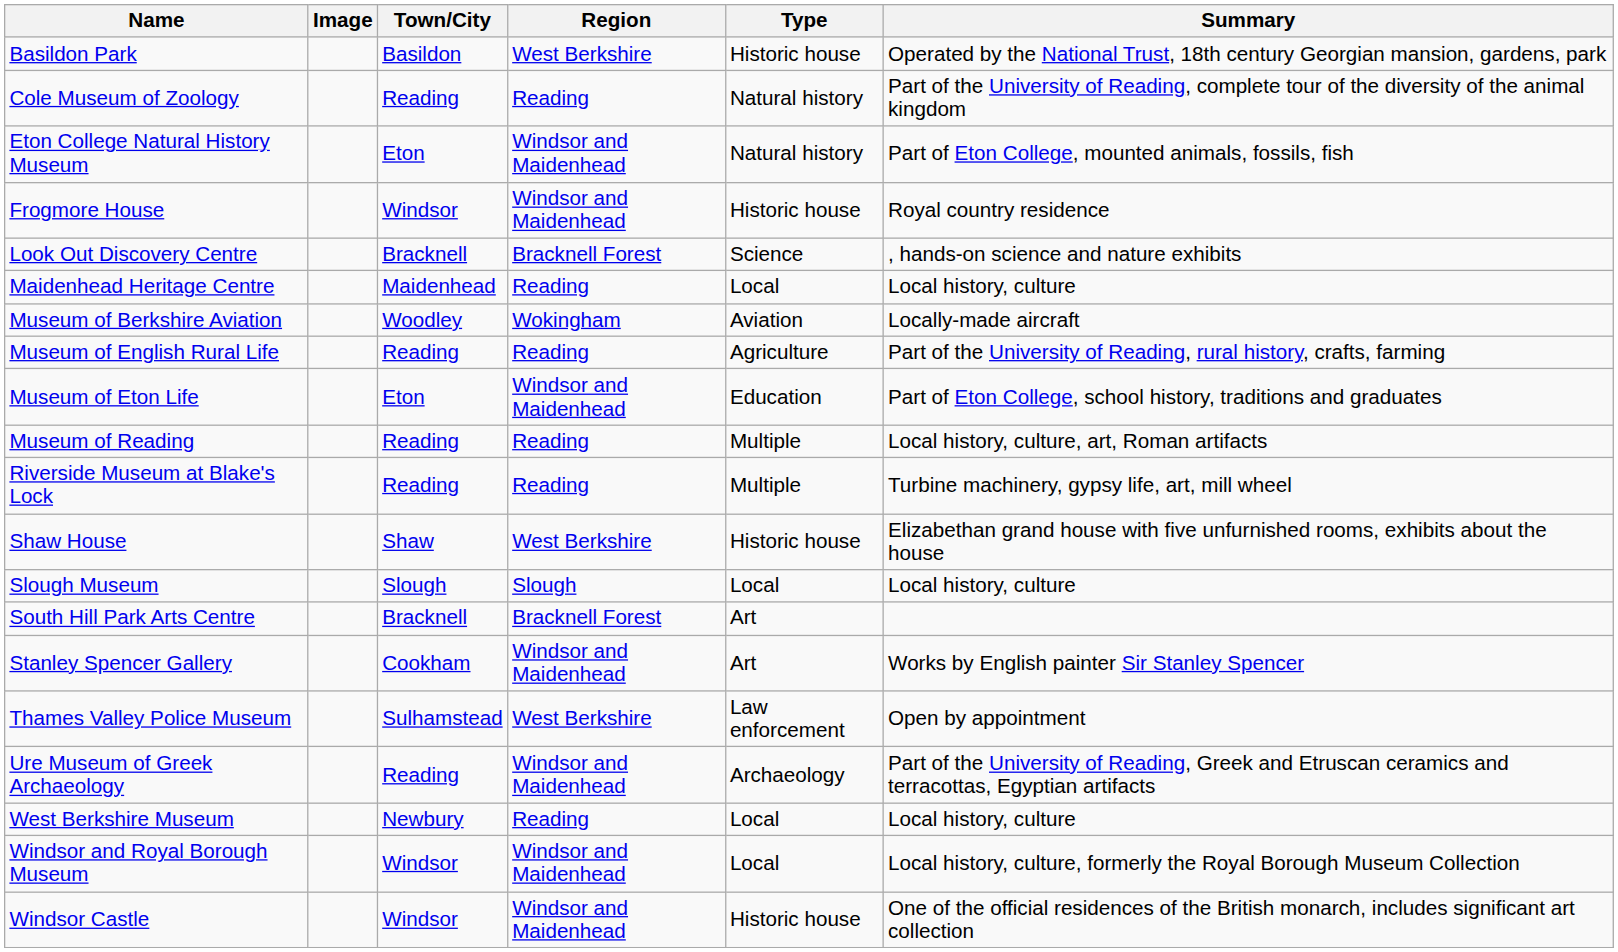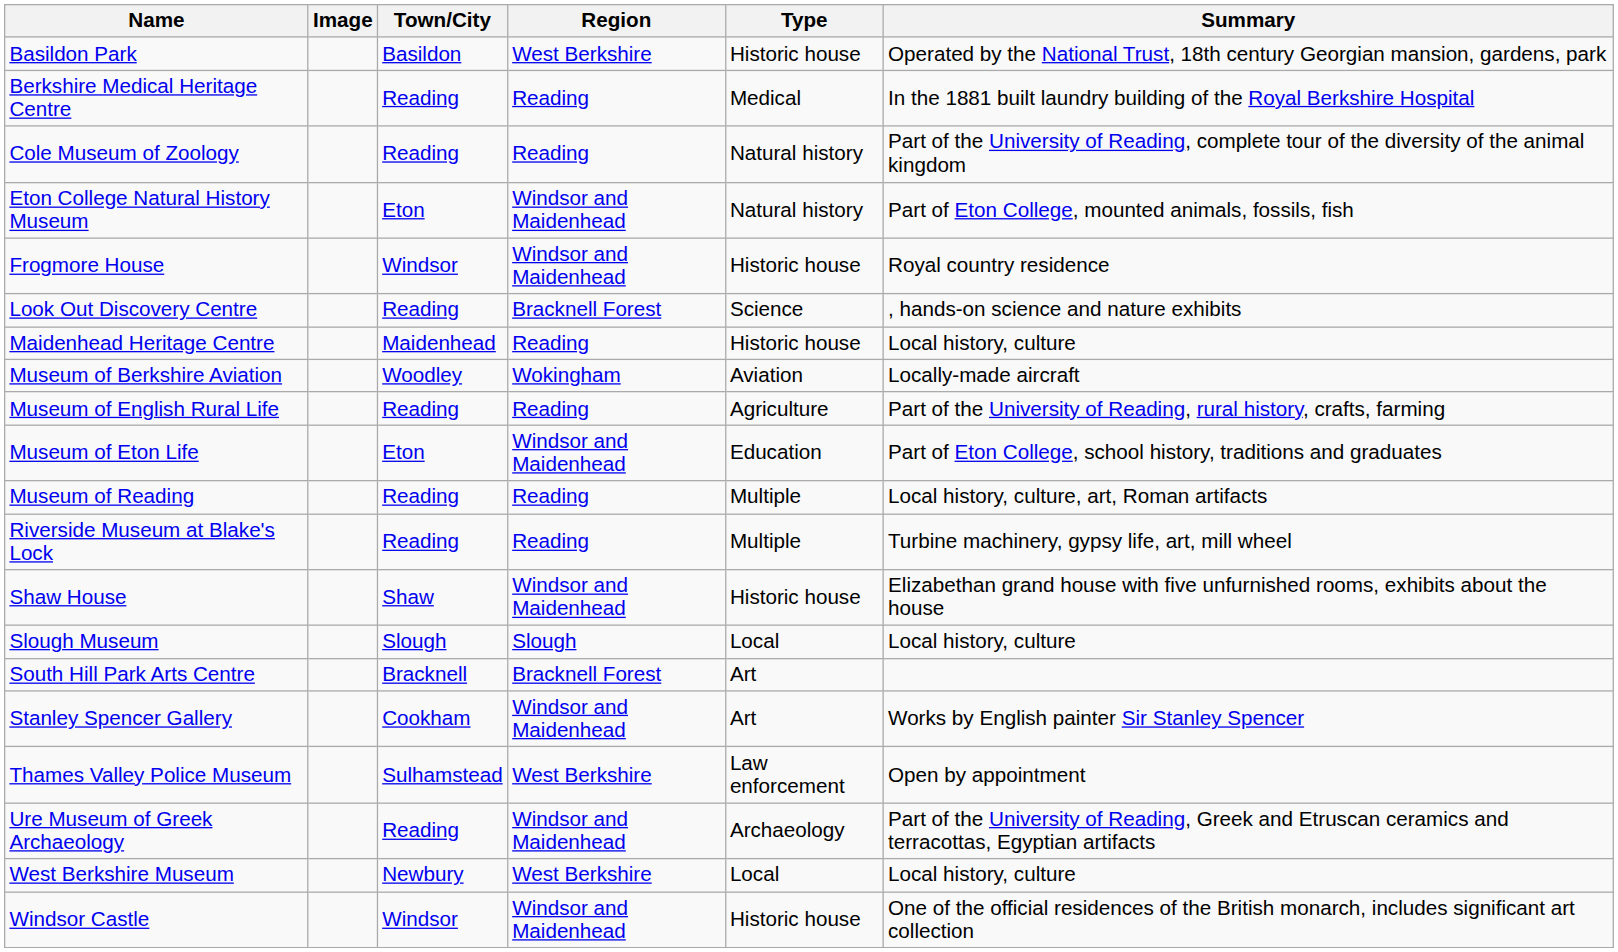+ row: Berkshire Medical Heritage Centre | Reading | Reading | Medical | In the 1881 built laundry building of the Royal Berkshire Hospital
Look Out Discovery Centre | Town/City: Bracknell -> Reading
Maidenhead Heritage Centre | Type: Local -> Historic house
Shaw House | Region: West Berkshire -> Windsor and Maidenhead
West Berkshire Museum | Region: Reading -> West Berkshire
- row: Windsor and Royal Borough Museum | Windsor | Windsor and Maidenhead | Local | Local history, culture, formerly the Royal Borough Museum Collection
